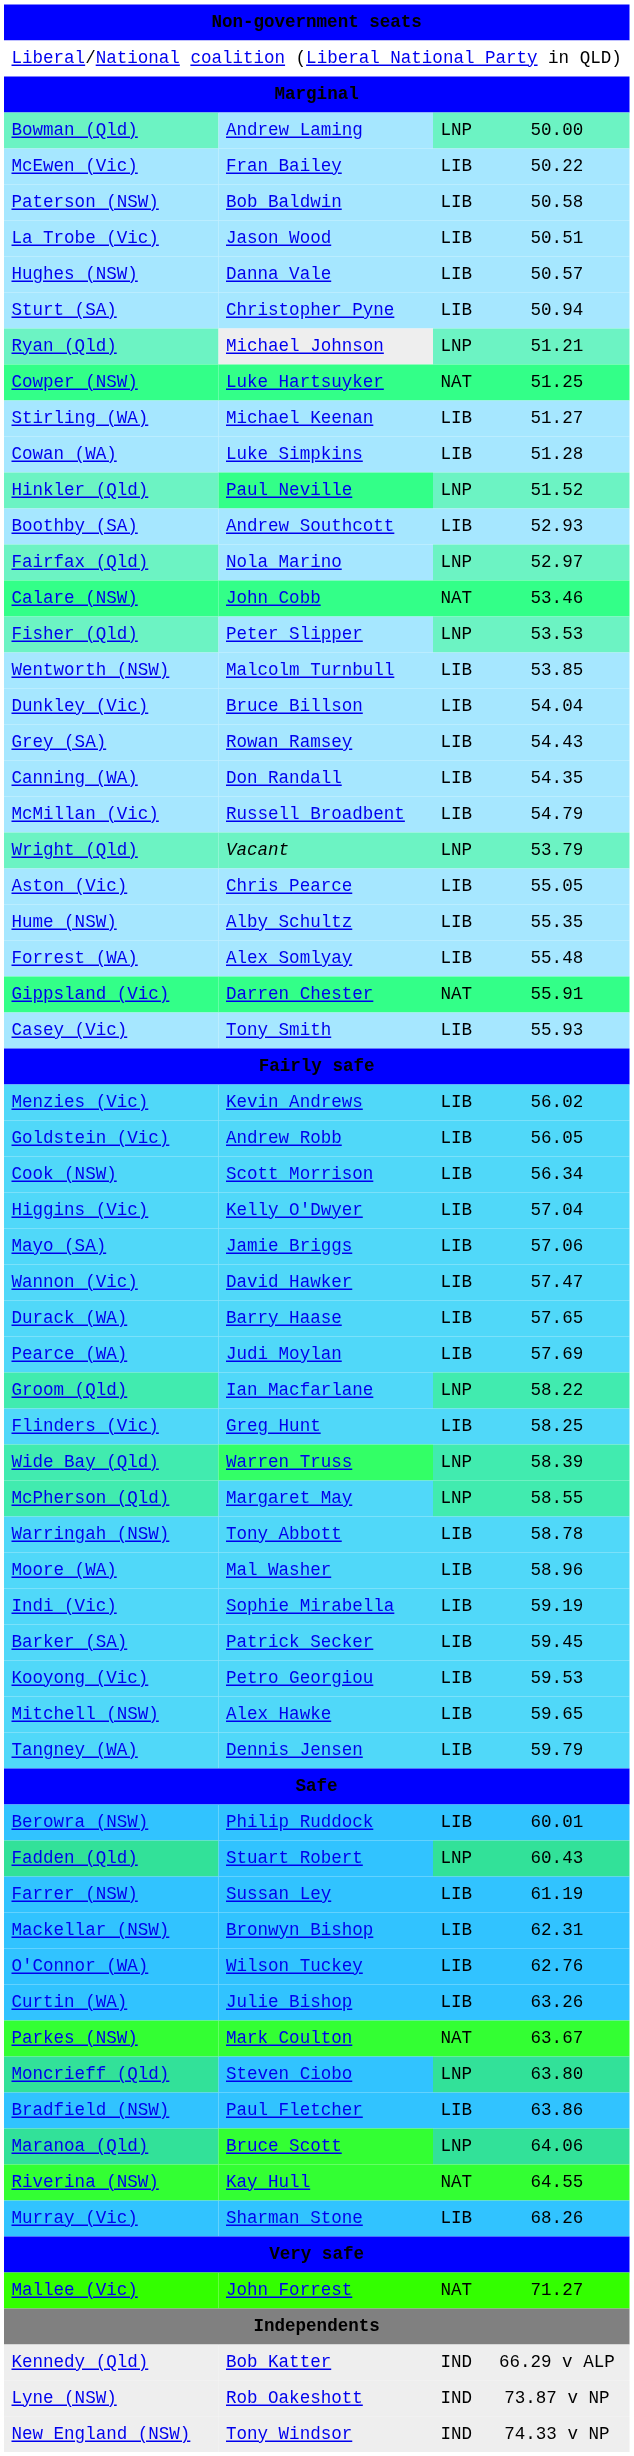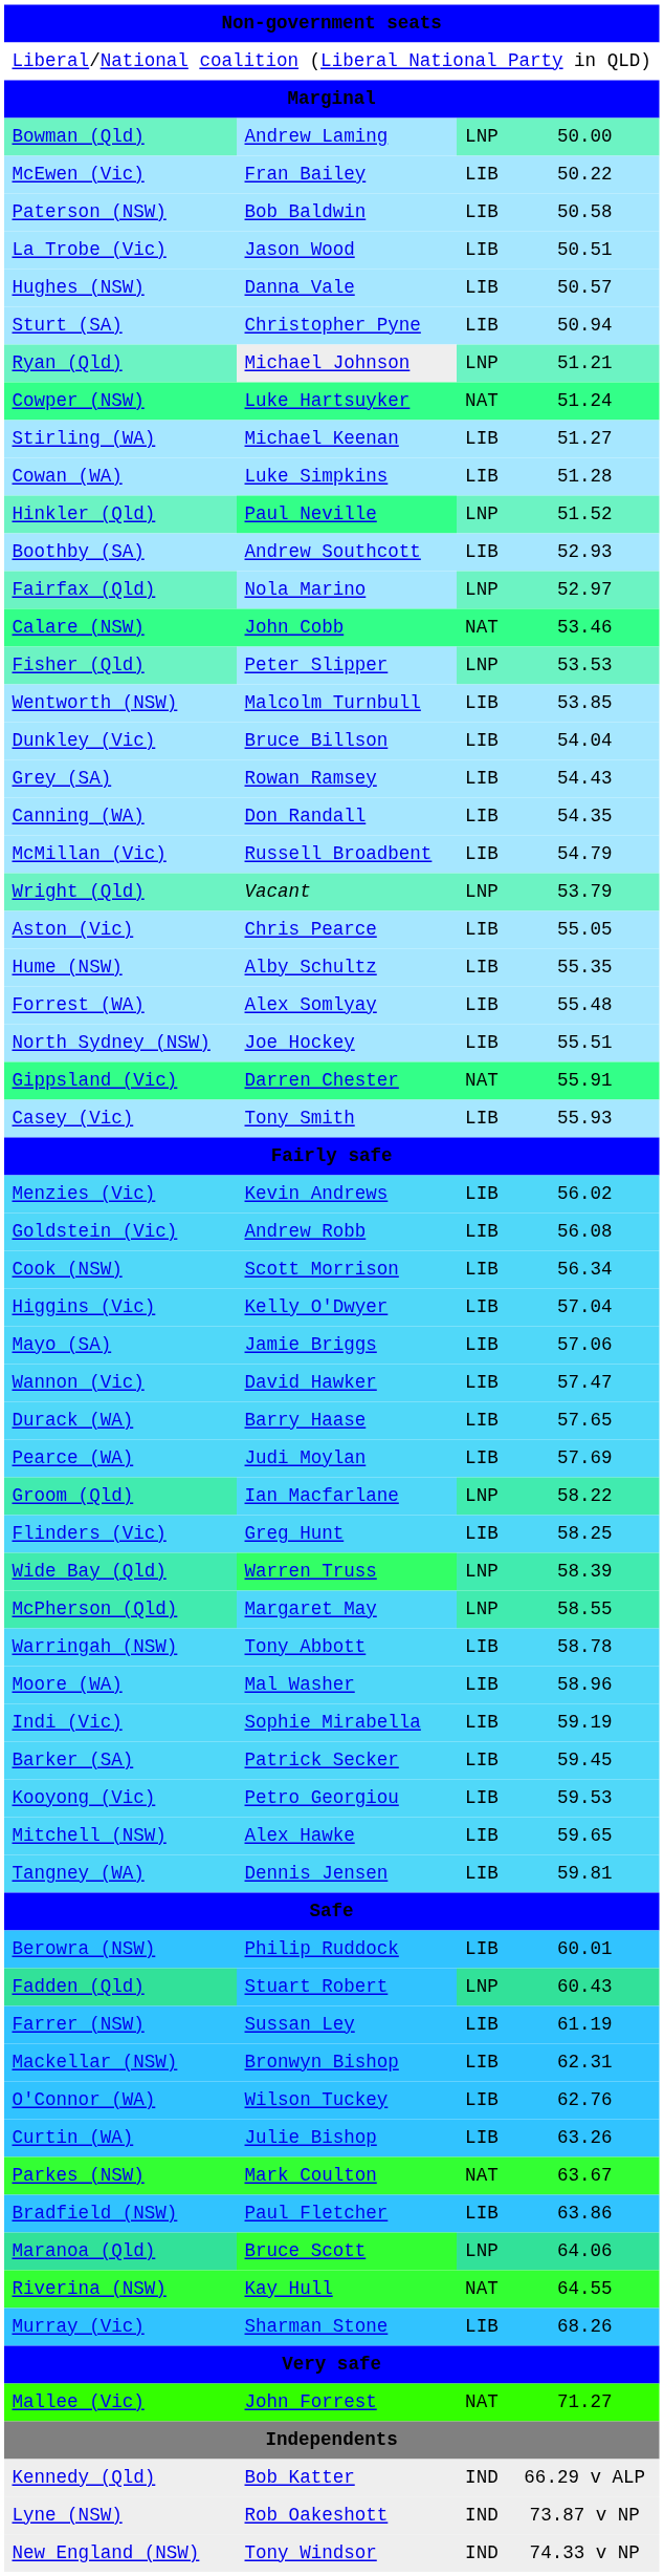Cowper (NSW) | column 4: 51.25 -> 51.24
+ row: North Sydney (NSW) | Joe Hockey | LIB | 55.51
Goldstein (Vic) | column 4: 56.05 -> 56.08
Tangney (WA) | column 4: 59.79 -> 59.81
- row: Moncrieff (Qld) | Steven Ciobo | LNP | 63.80
